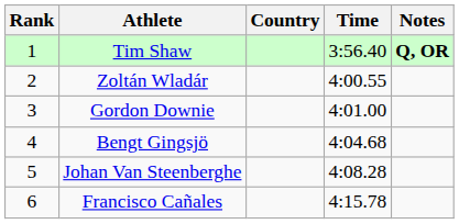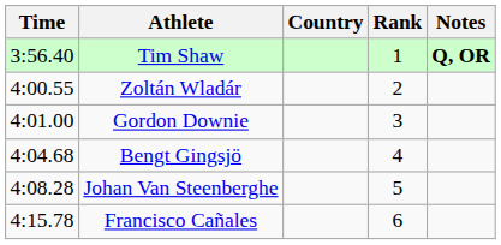columns swapped: Rank <-> Time
